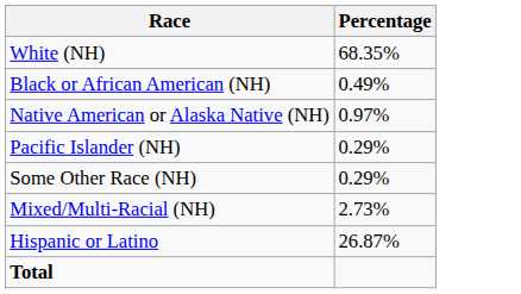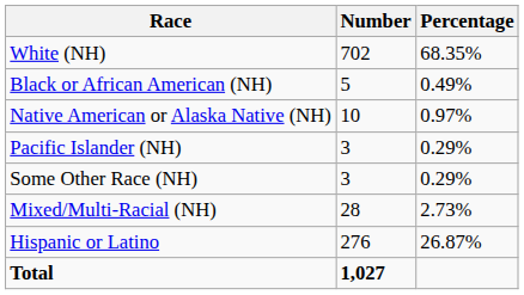+ column: Number | 702 | 5 | 10 | 3 | 3 | 28 | 276 | 1,027
